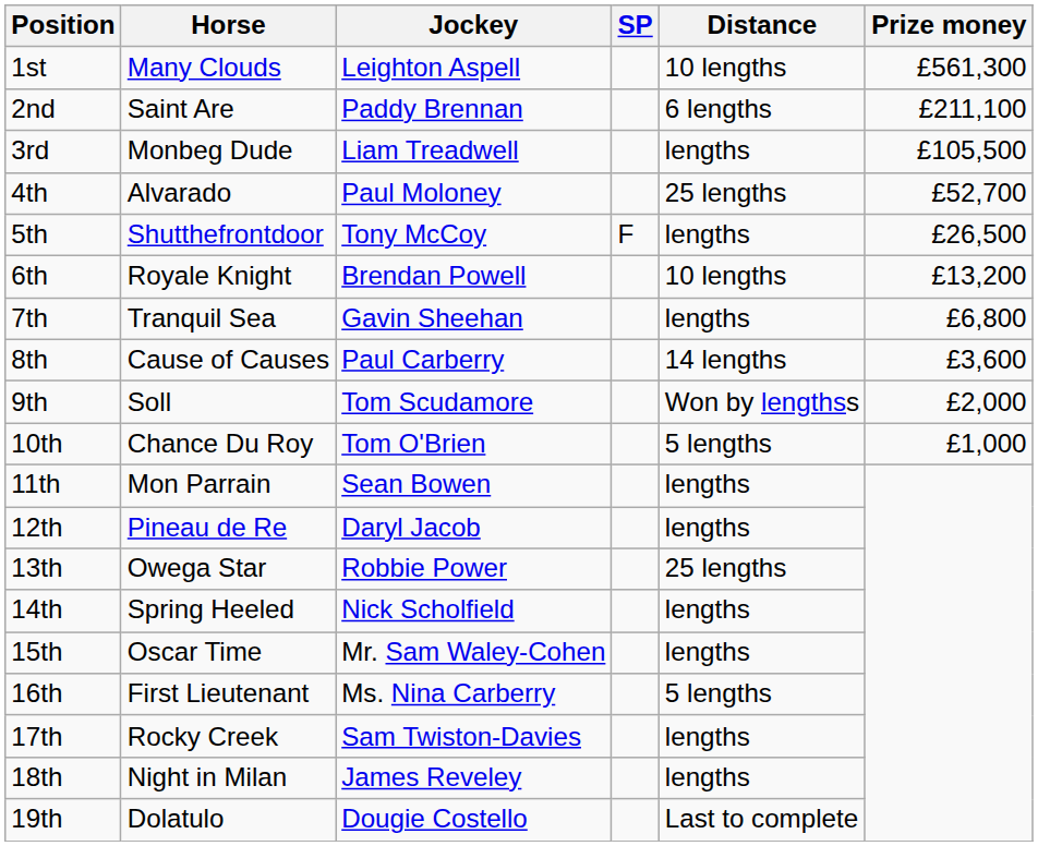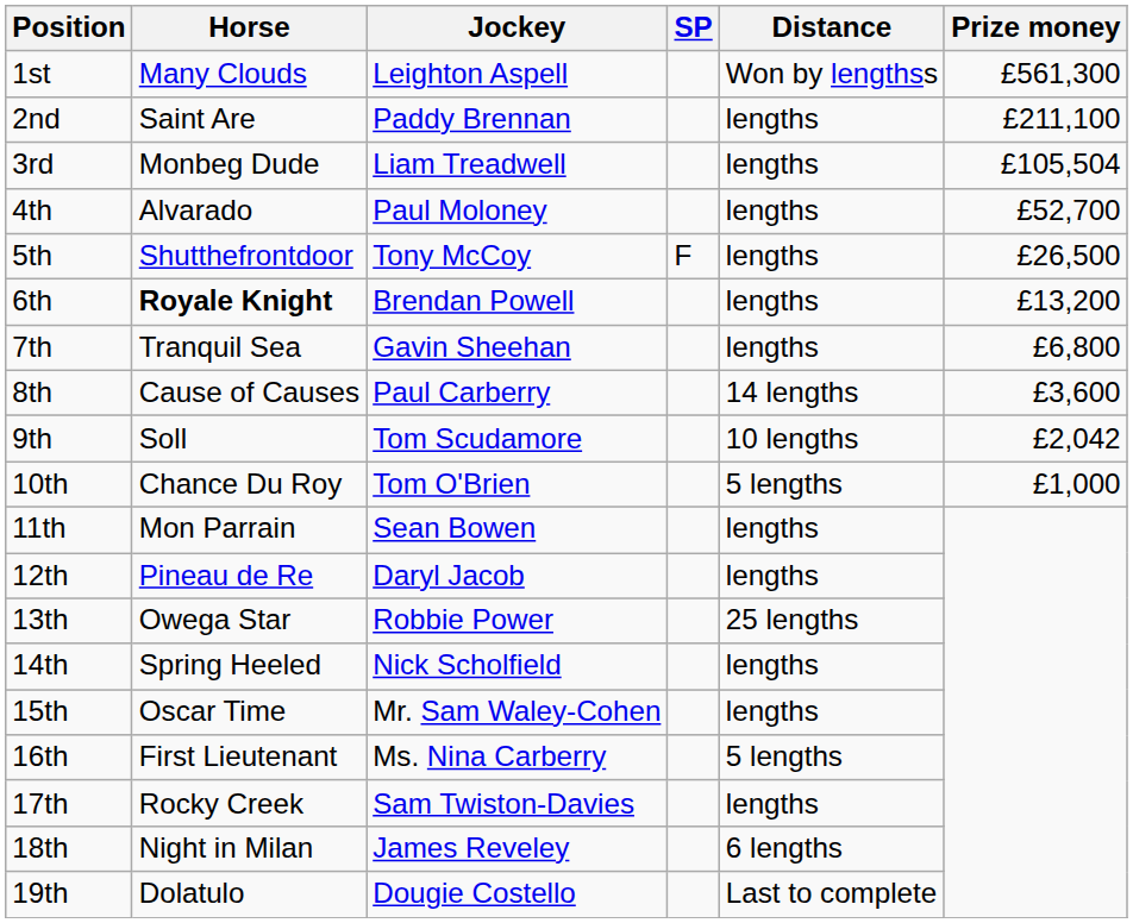1st | Distance: 10 lengths -> Won by lengthss
2nd | Distance: 6 lengths -> lengths
3rd | Prize money: £105,500 -> £105,504
4th | Distance: 25 lengths -> lengths
6th | Horse: normal -> bold
6th | Distance: 10 lengths -> lengths
9th | Distance: Won by lengthss -> 10 lengths
9th | Prize money: £2,000 -> £2,042
18th | Distance: lengths -> 6 lengths
